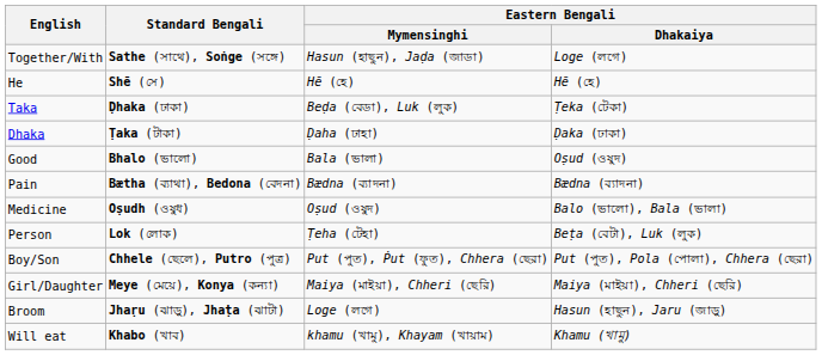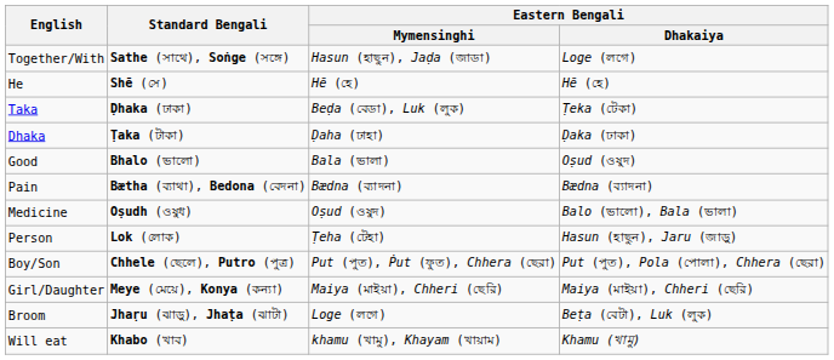Person | Eastern Bengali / Dhakaiya: Beṭa (বেটা), Luk (লুক) -> Hasun (হাছুন), Jaru (জাড়ু)
Broom | Eastern Bengali / Dhakaiya: Hasun (হাছুন), Jaru (জাড়ু) -> Beṭa (বেটা), Luk (লুক)
